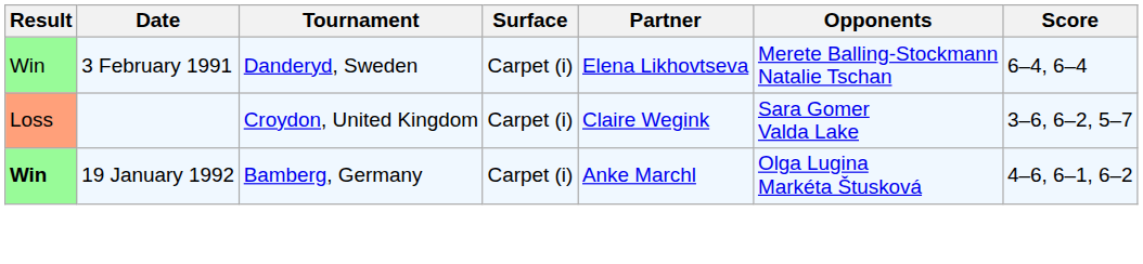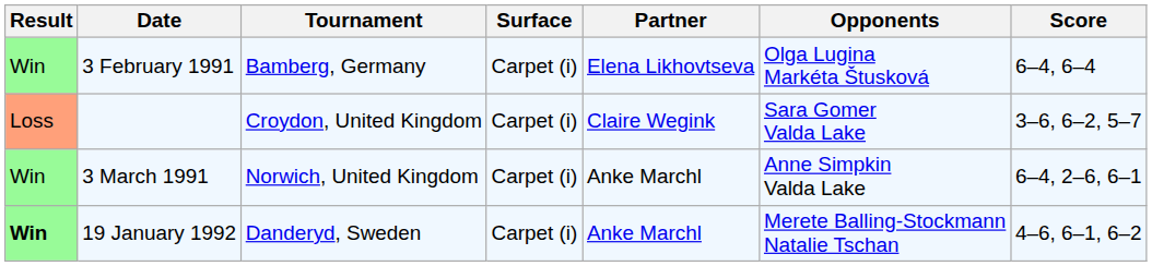3 February 1991 | Tournament: Danderyd, Sweden -> Bamberg, Germany
3 February 1991 | Opponents: Merete Balling-Stockmann Natalie Tschan -> Olga Lugina Markéta Štusková
+ row: Win | 3 March 1991 | Norwich, United Kingdom | Carpet (i) | Anke Marchl | Anne Simpkin Valda Lake | 6–4, 2–6, 6–1
19 January 1992 | Tournament: Bamberg, Germany -> Danderyd, Sweden
19 January 1992 | Opponents: Olga Lugina Markéta Štusková -> Merete Balling-Stockmann Natalie Tschan
